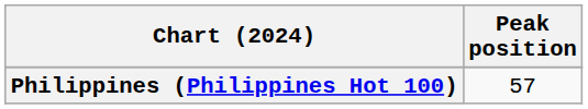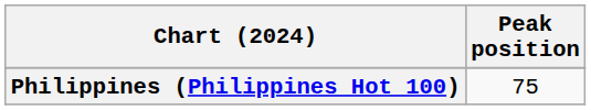Philippines (Philippines Hot 100) | Peak position: 57 -> 75
